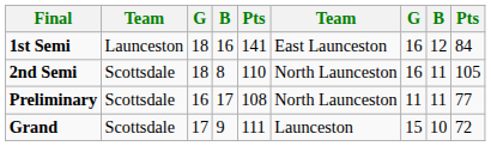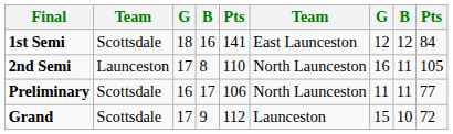1st Semi | column 2: Launceston -> Scottsdale
1st Semi | column 7: 16 -> 12
2nd Semi | column 2: Scottsdale -> Launceston
2nd Semi | column 3: 18 -> 17
Preliminary | column 5: 108 -> 106
Grand | column 5: 111 -> 112
